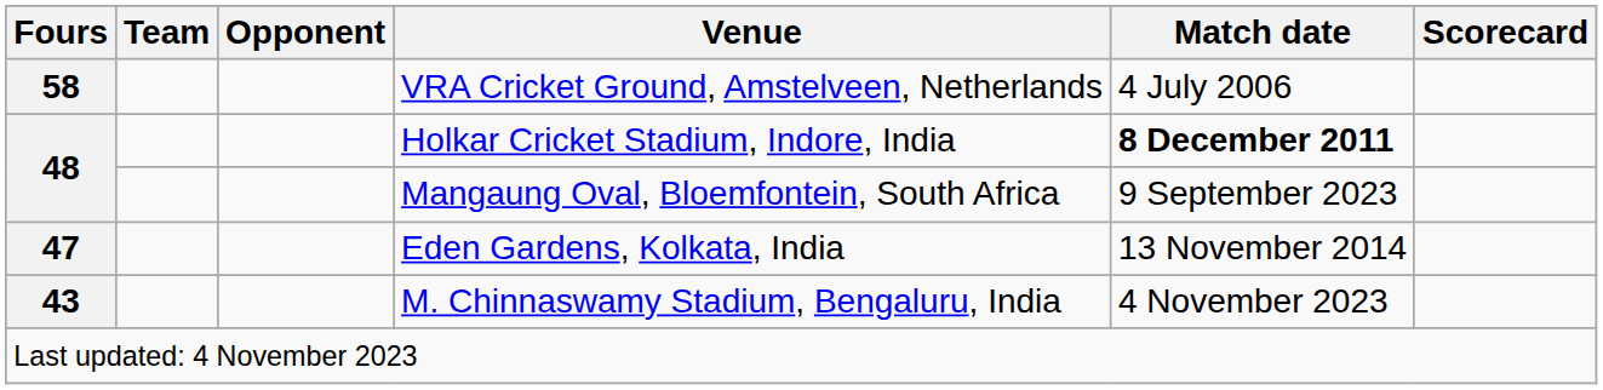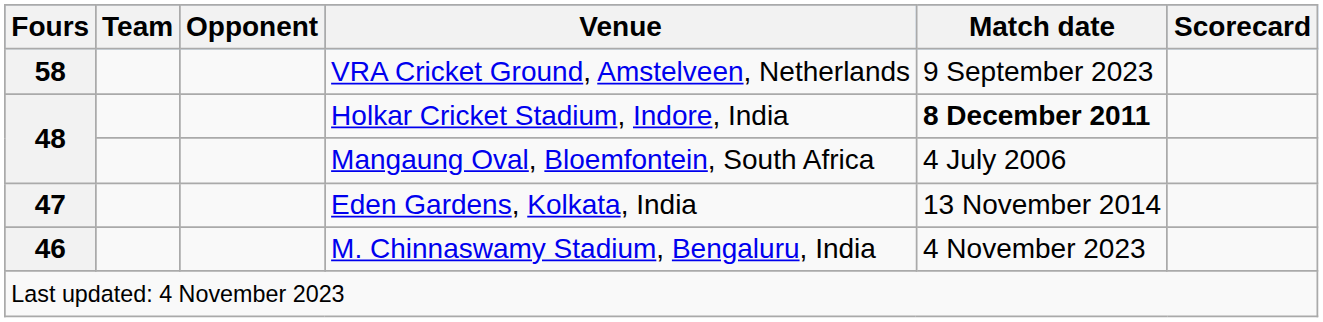VRA Cricket Ground, Amstelveen, Netherlands | Match date: 4 July 2006 -> 9 September 2023
Mangaung Oval, Bloemfontein, South Africa | Match date: 9 September 2023 -> 4 July 2006
M. Chinnaswamy Stadium, Bengaluru, India | Fours: 43 -> 46
